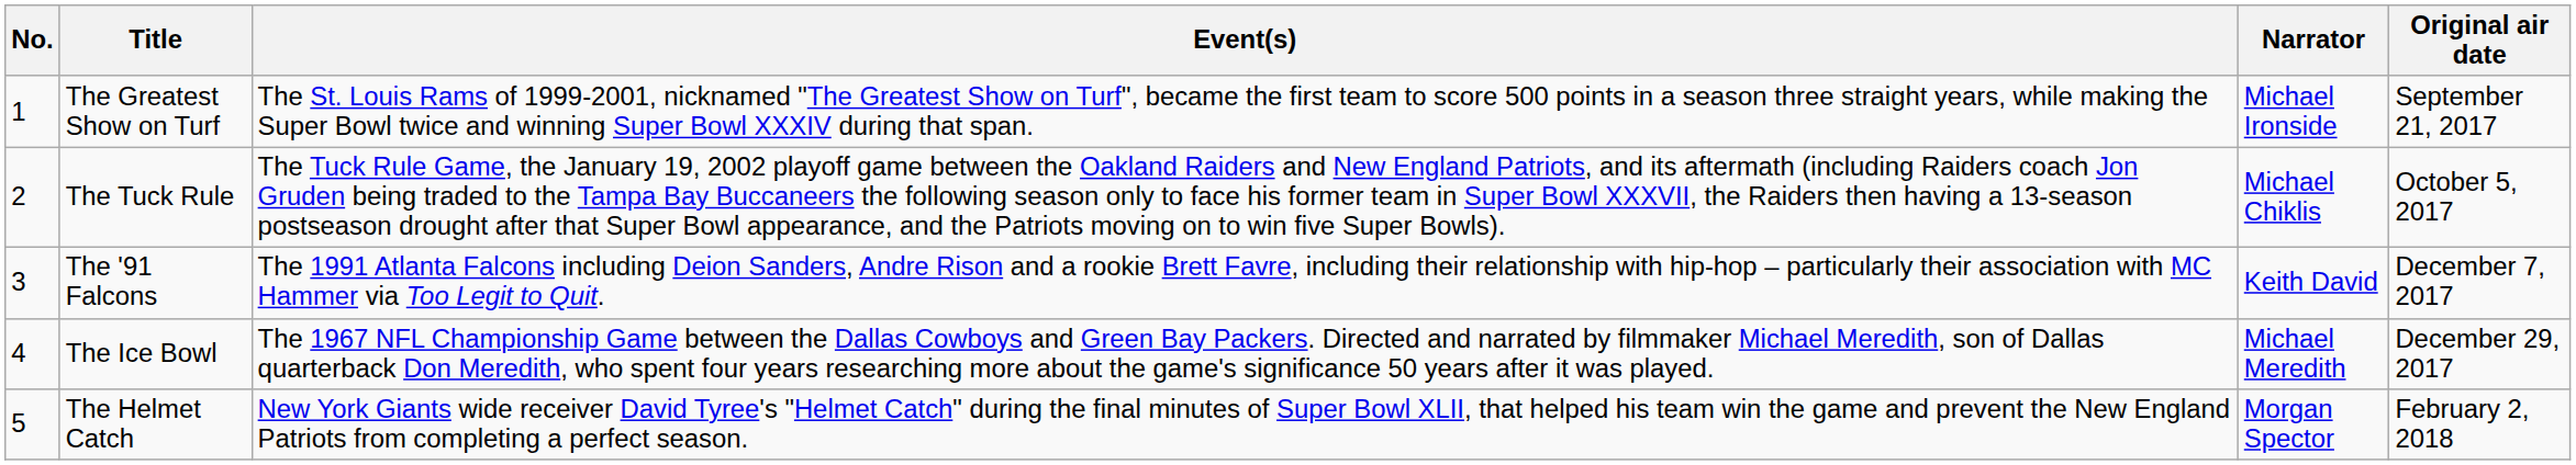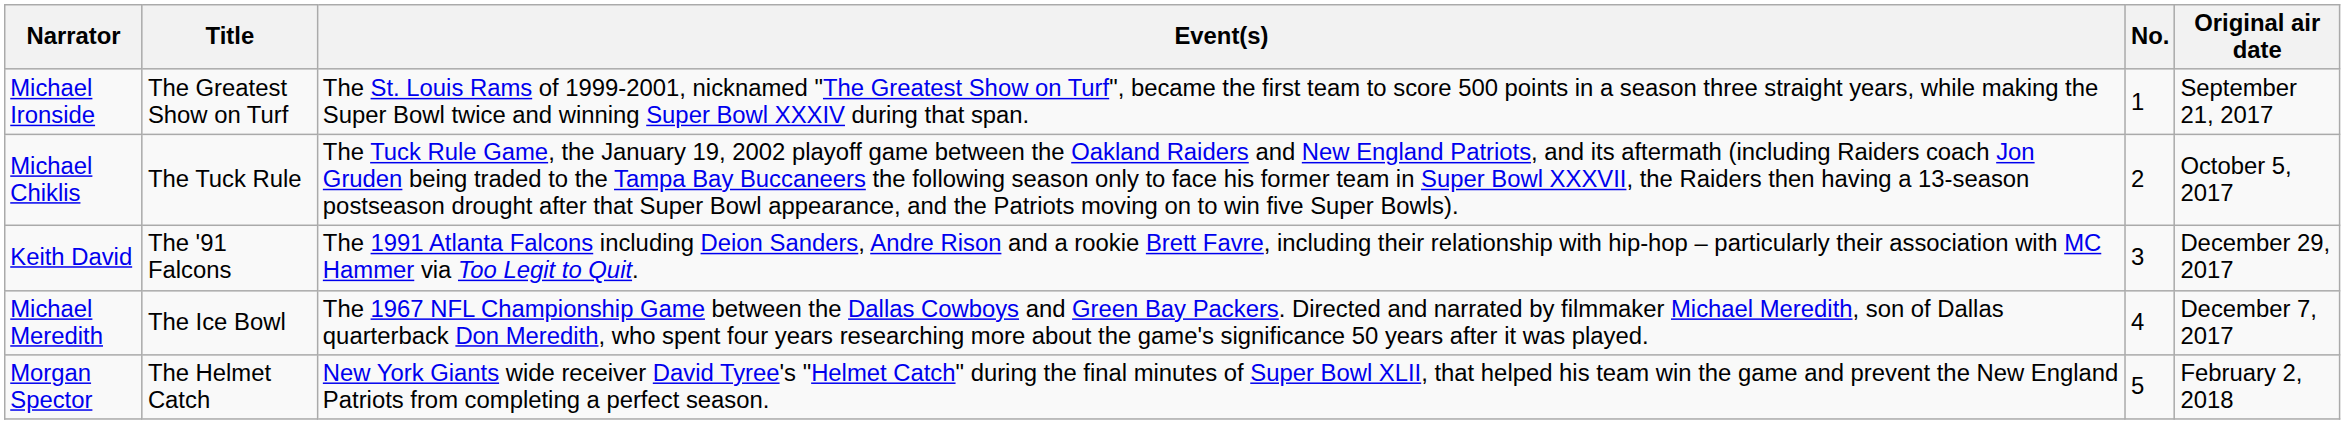columns swapped: No. <-> Narrator
The '91 Falcons | Original air date: December 7, 2017 -> December 29, 2017
The Ice Bowl | Original air date: December 29, 2017 -> December 7, 2017
